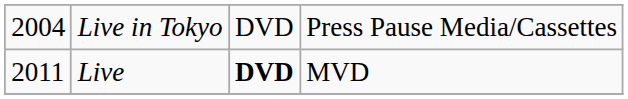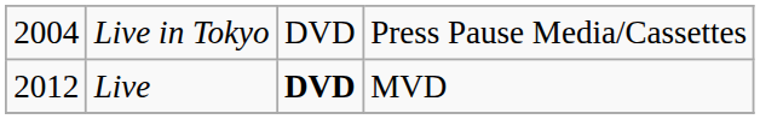Live | column 1: 2011 -> 2012
